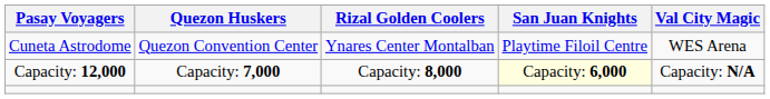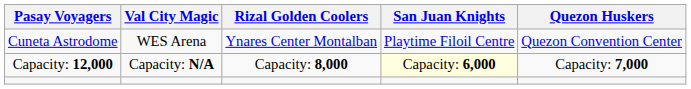columns swapped: Quezon Huskers <-> Val City Magic
